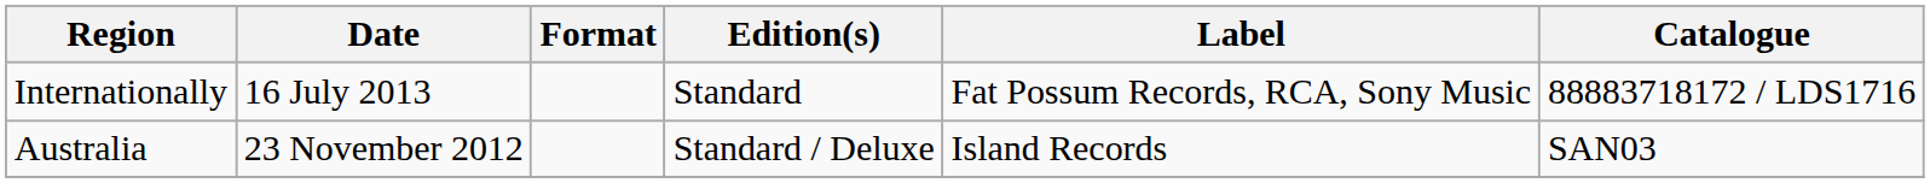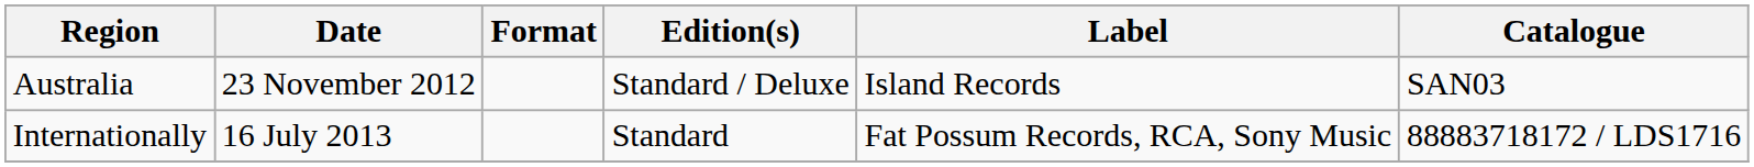rows swapped: Australia <-> Internationally
